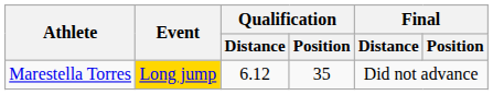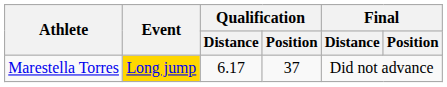Marestella Torres | Qualification / Distance: 6.12 -> 6.17
Marestella Torres | Qualification / Position: 35 -> 37
